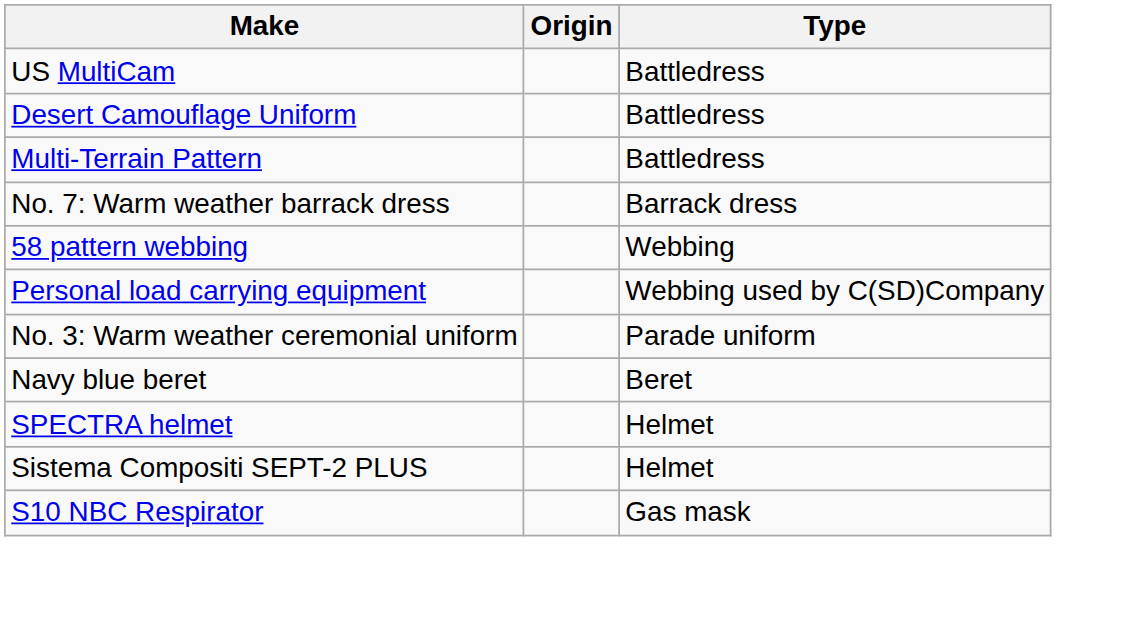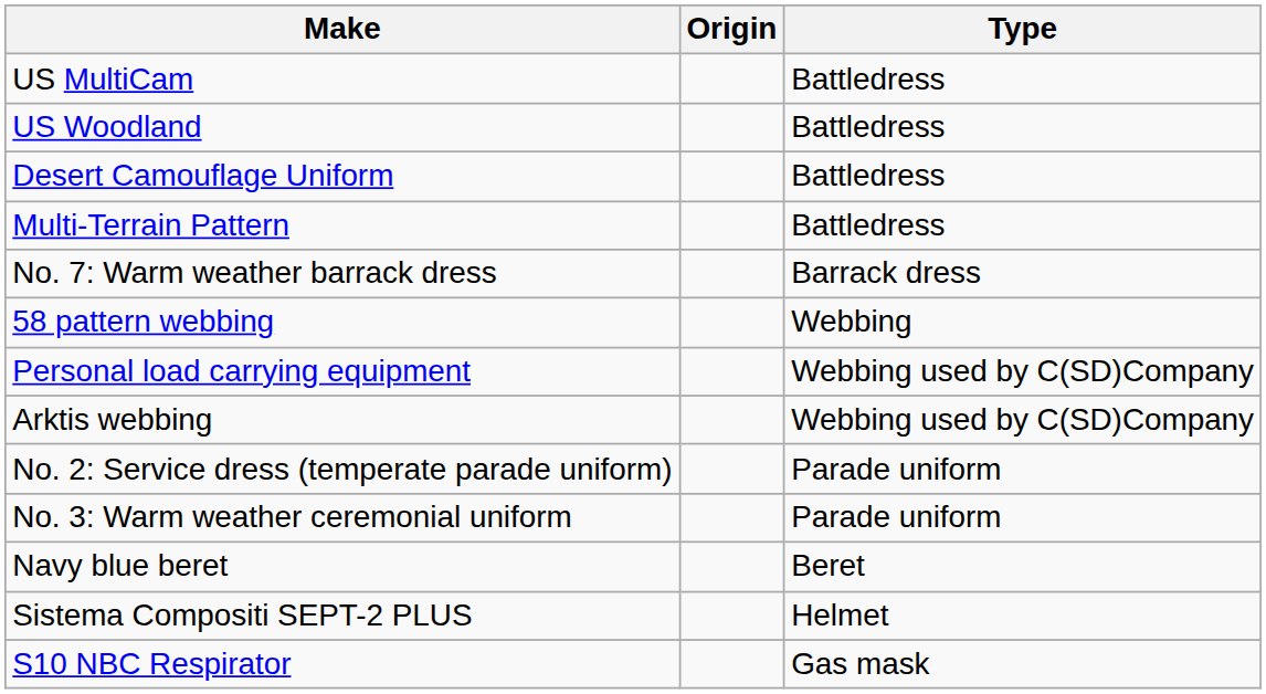+ row: US Woodland | Battledress
+ row: Arktis webbing | Webbing used by C(SD)Company
+ row: No. 2: Service dress (temperate parade uniform) | Parade uniform
- row: SPECTRA helmet | Helmet
